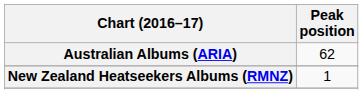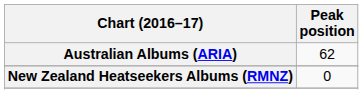New Zealand Heatseekers Albums (RMNZ) | Peak position: 1 -> 0
